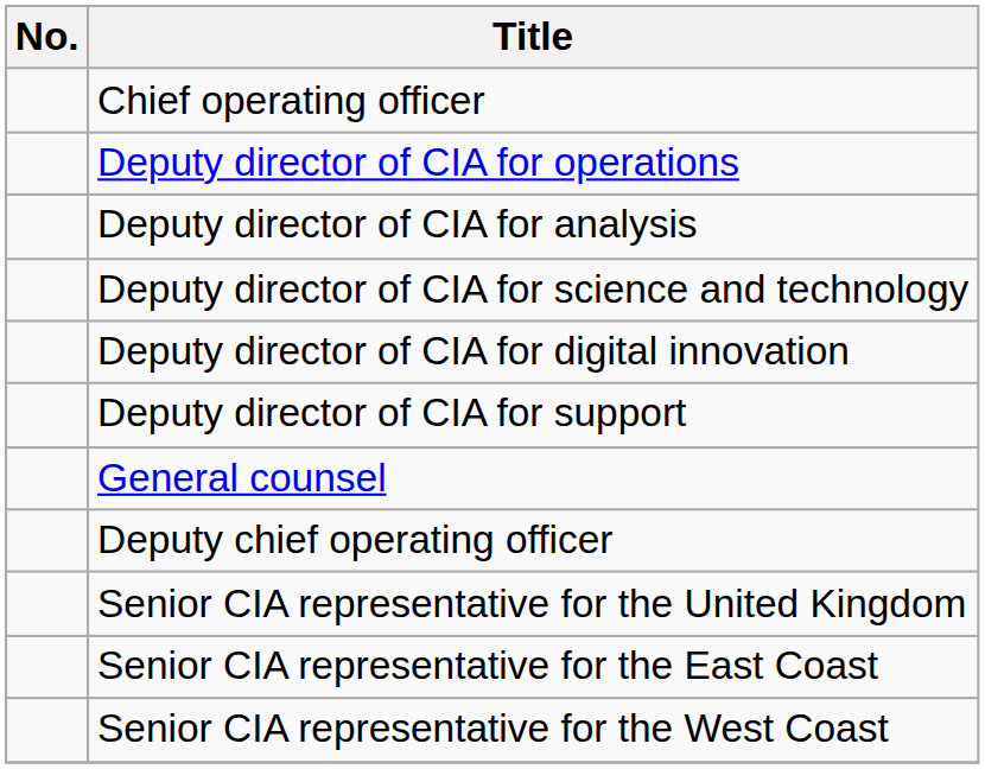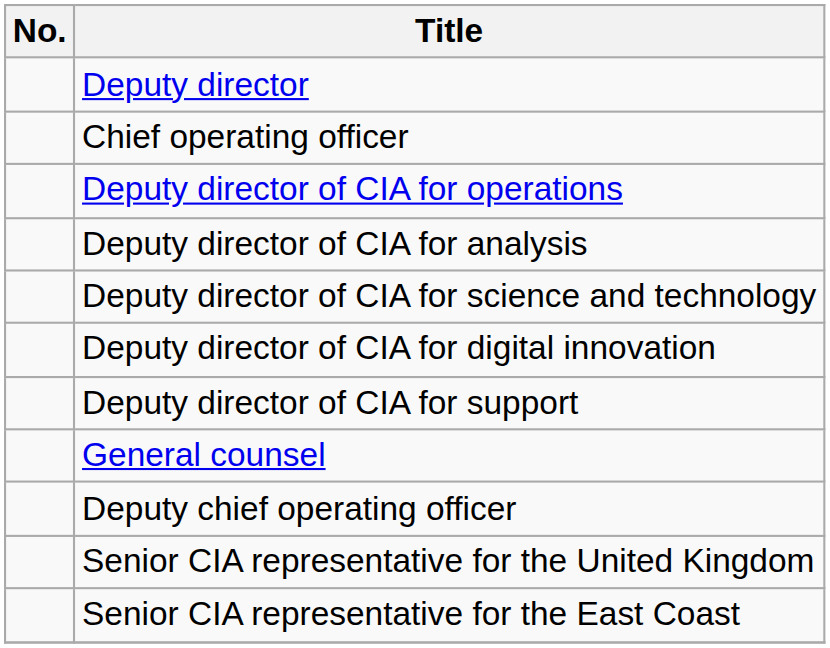+ row: Deputy director
- row: Senior CIA representative for the West Coast
